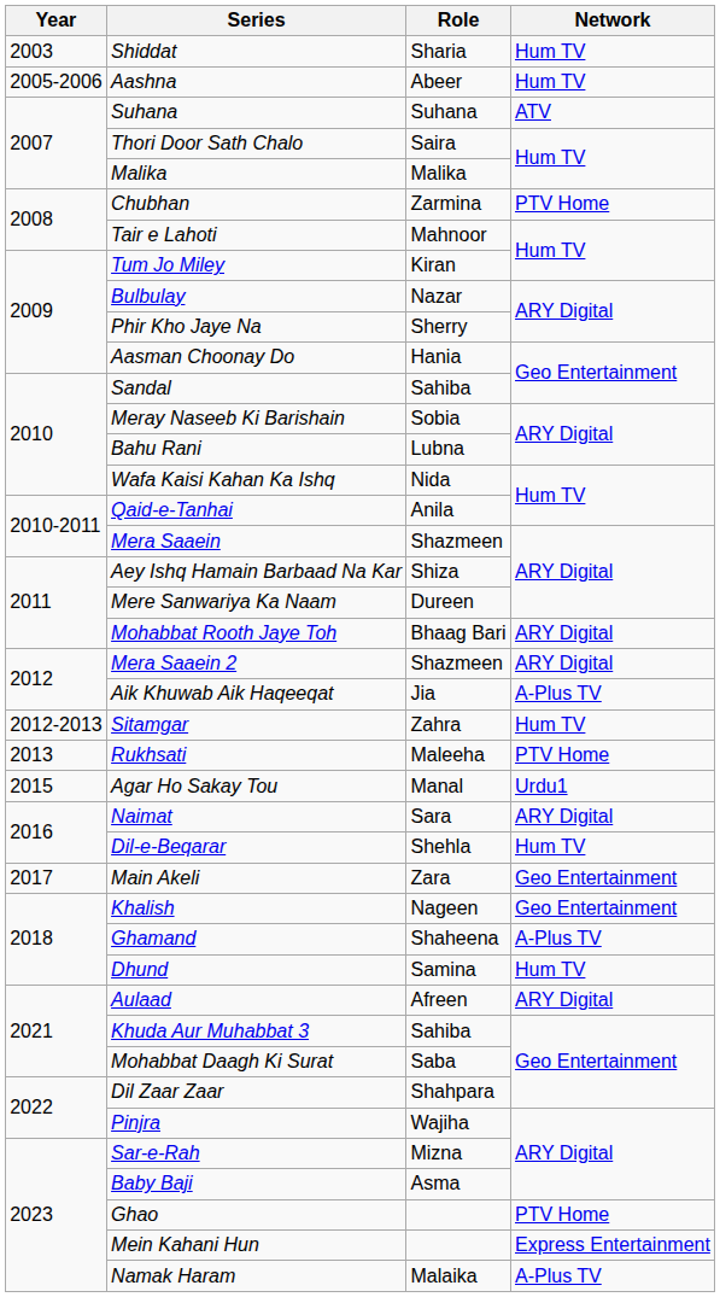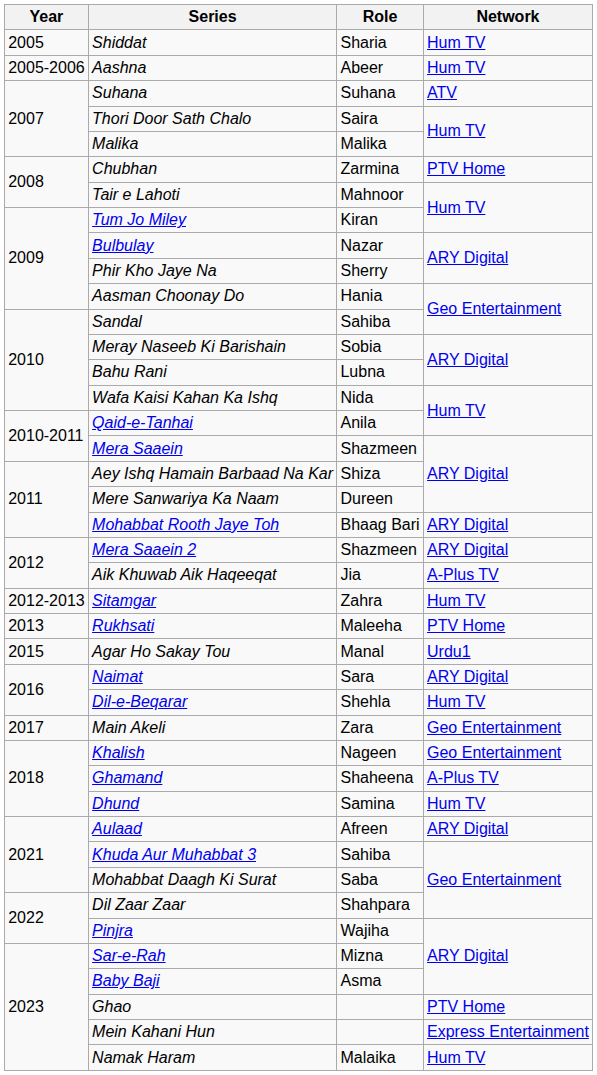Shiddat | Year: 2003 -> 2005
Namak Haram | Network: A-Plus TV -> Hum TV
